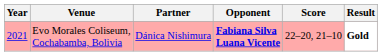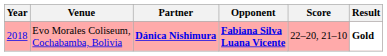Evo Morales Coliseum, Cochabamba, Bolivia | Year: 2021 -> 2018
Evo Morales Coliseum, Cochabamba, Bolivia | Partner: normal -> bold
